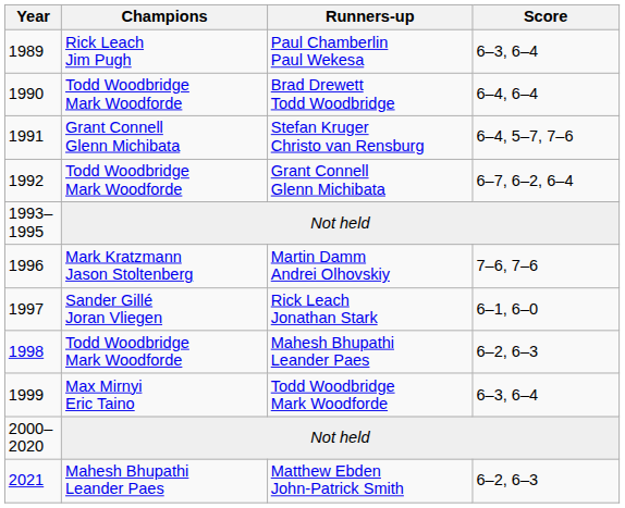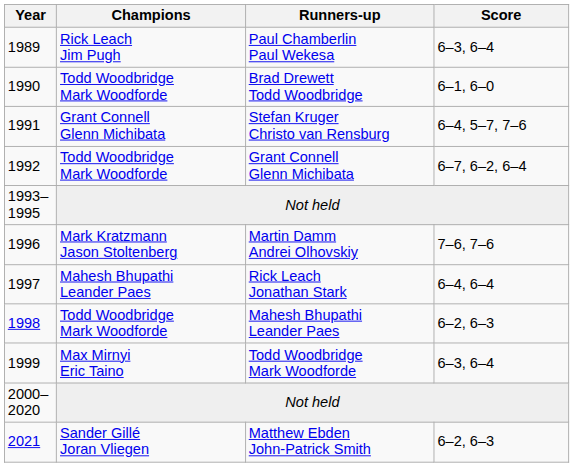Brad Drewett Todd Woodbridge | Score: 6–4, 6–4 -> 6–1, 6–0
Rick Leach Jonathan Stark | Champions: Sander Gillé Joran Vliegen -> Mahesh Bhupathi Leander Paes
Rick Leach Jonathan Stark | Score: 6–1, 6–0 -> 6–4, 6–4
Matthew Ebden John-Patrick Smith | Champions: Mahesh Bhupathi Leander Paes -> Sander Gillé Joran Vliegen
